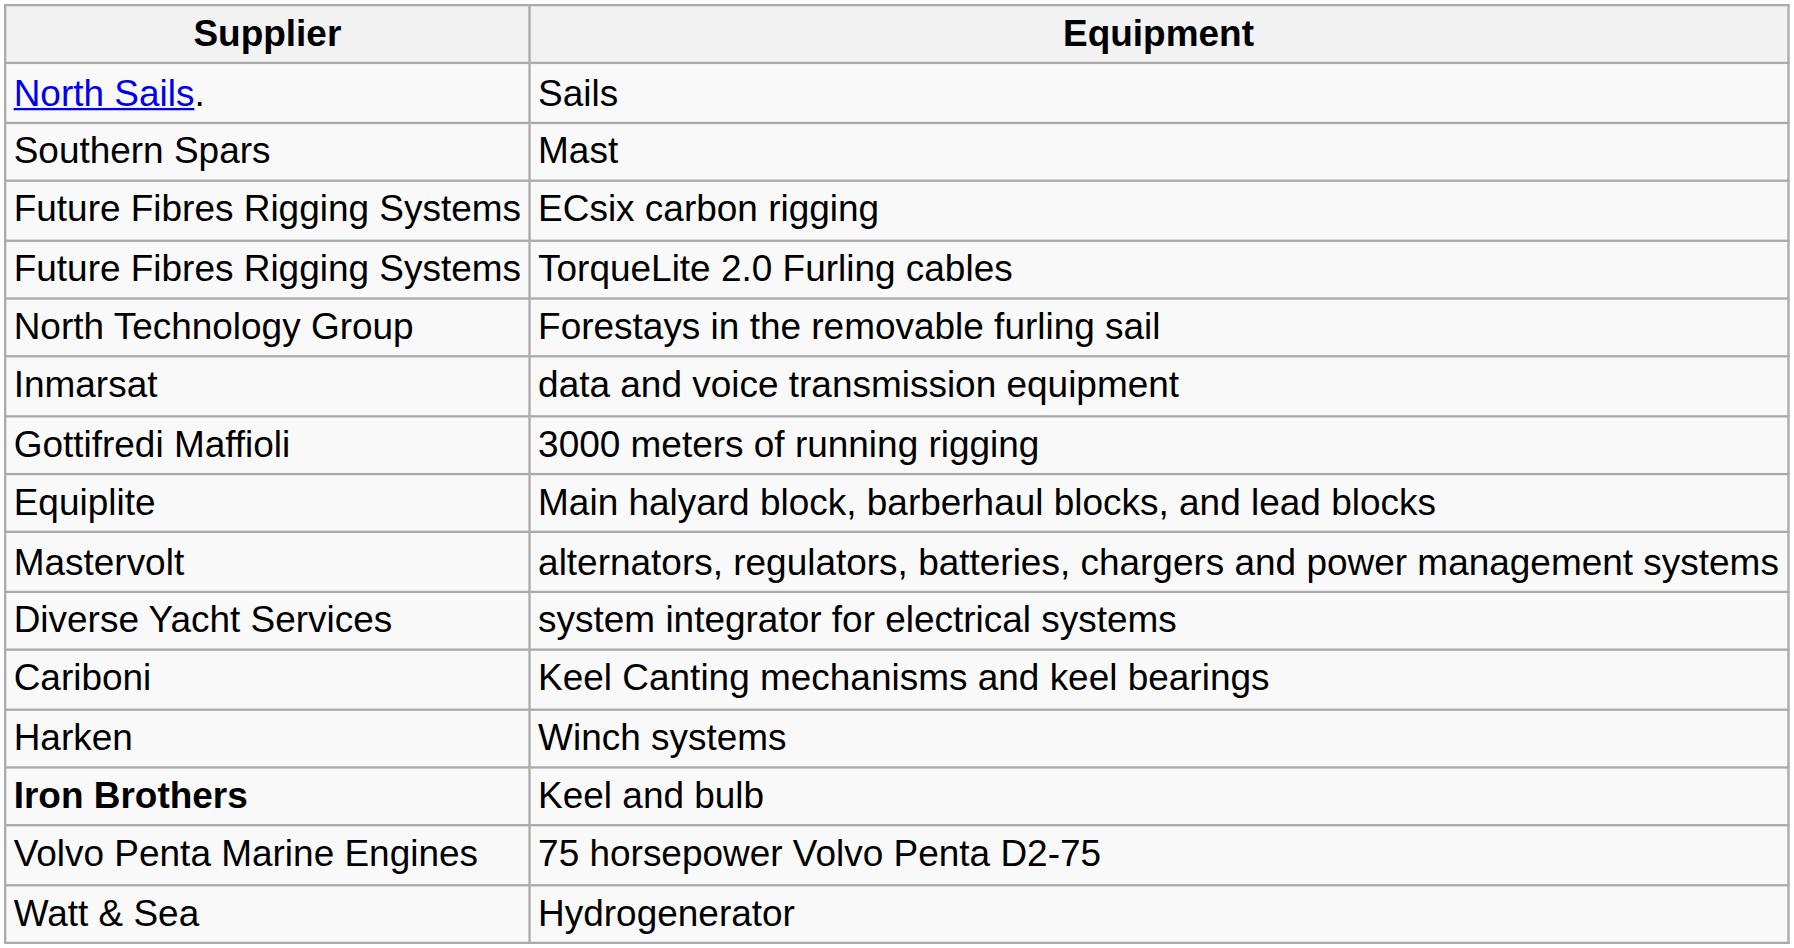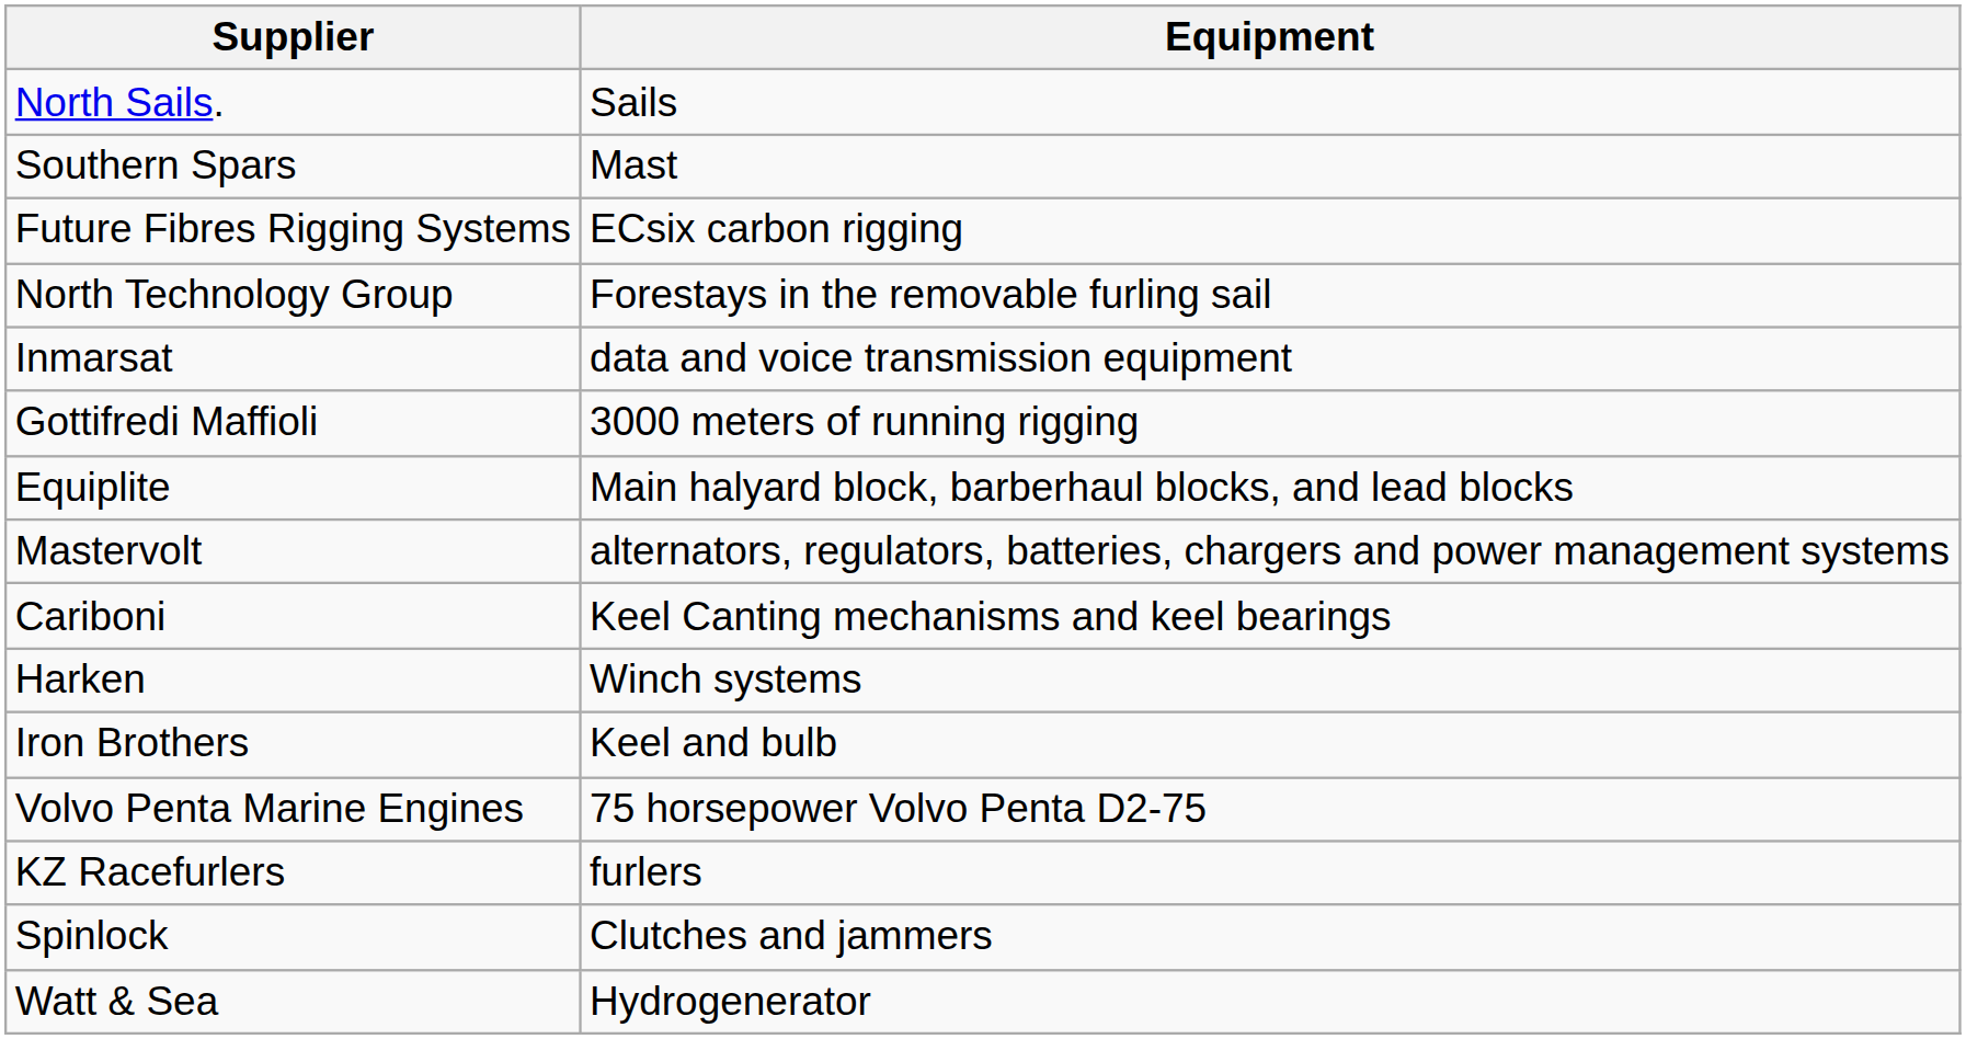- row: Future Fibres Rigging Systems | TorqueLite 2.0 Furling cables
- row: Diverse Yacht Services | system integrator for electrical systems
Keel and bulb | Supplier: bold -> normal
+ row: KZ Racefurlers | furlers
+ row: Spinlock | Clutches and jammers
